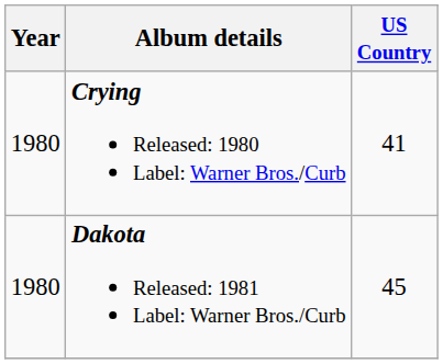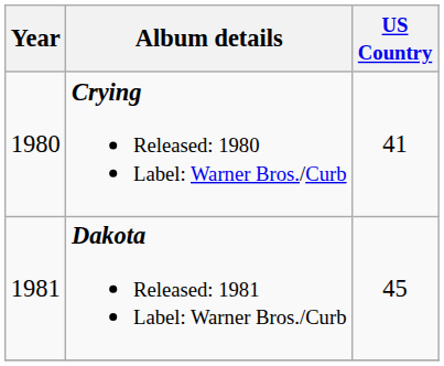Dakota Released: 1981 Label: Warner Bros./Curb | Year: 1980 -> 1981
